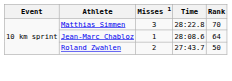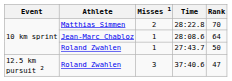28:22.8 | Misses 1: 3 -> 2
27:43.7 | Misses 1: 2 -> 1
+ row: 12.5 km pursuit 2 | Roland Zwahlen | 3 | 37:40.6 | 47
